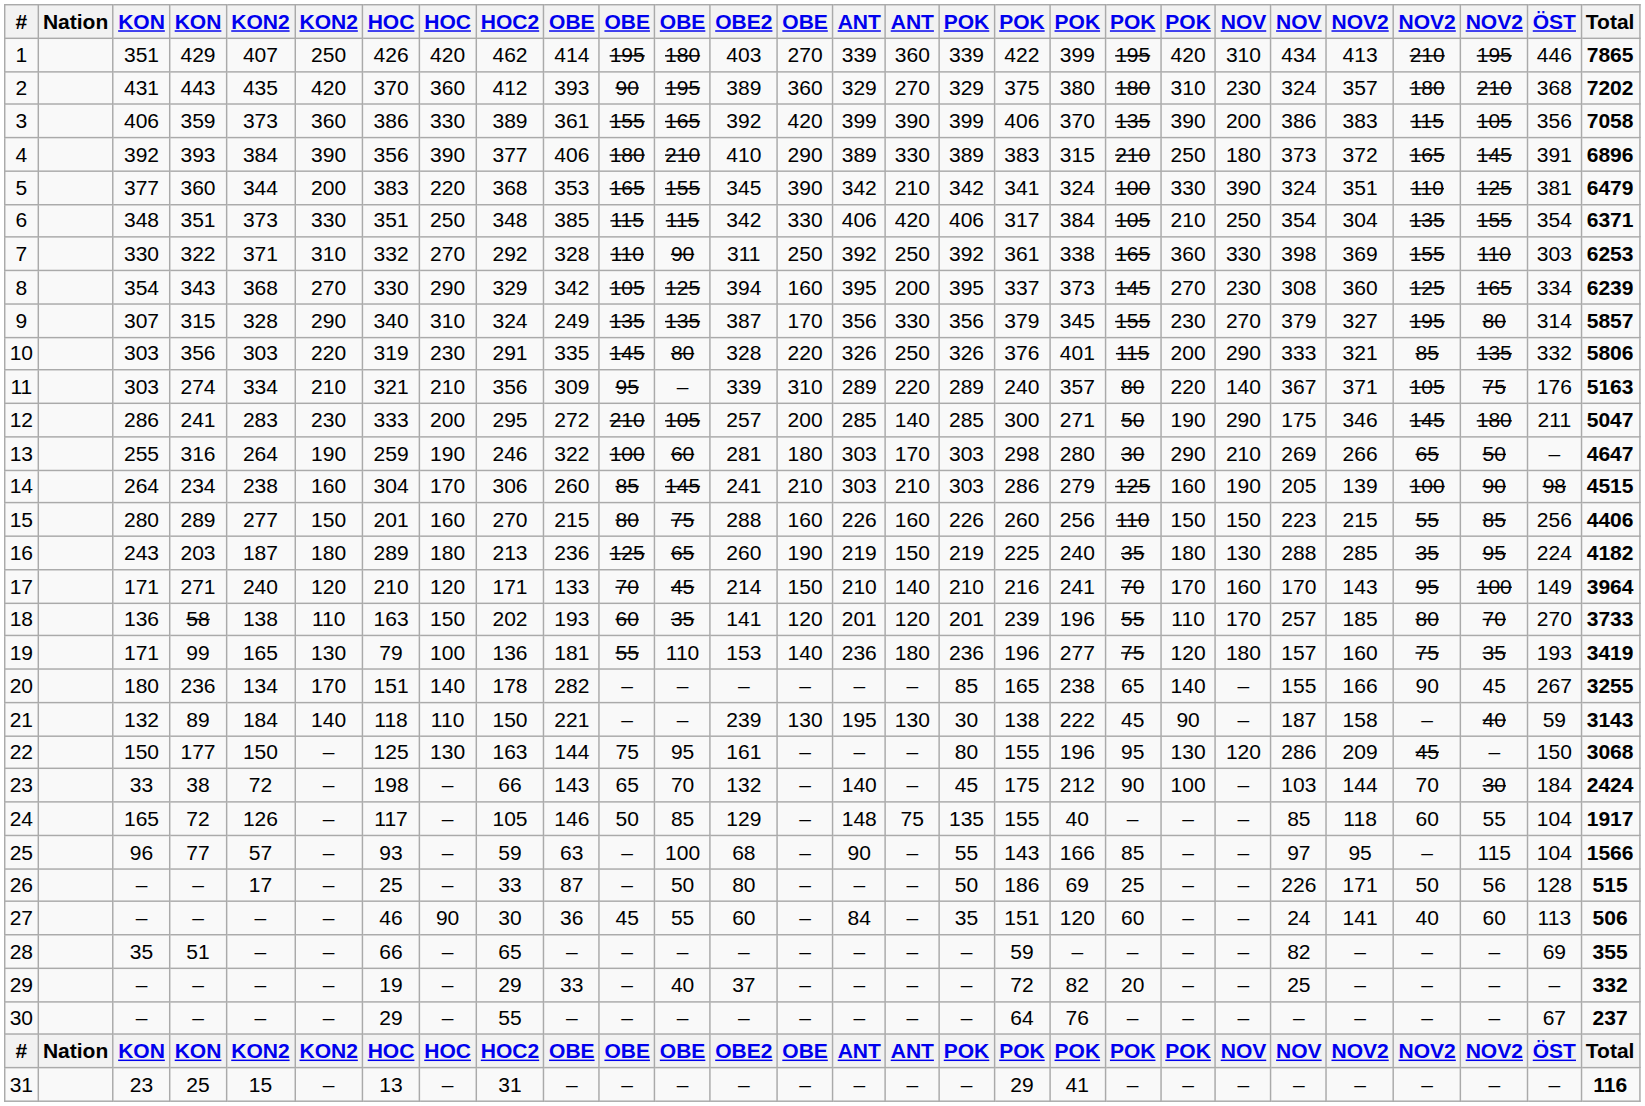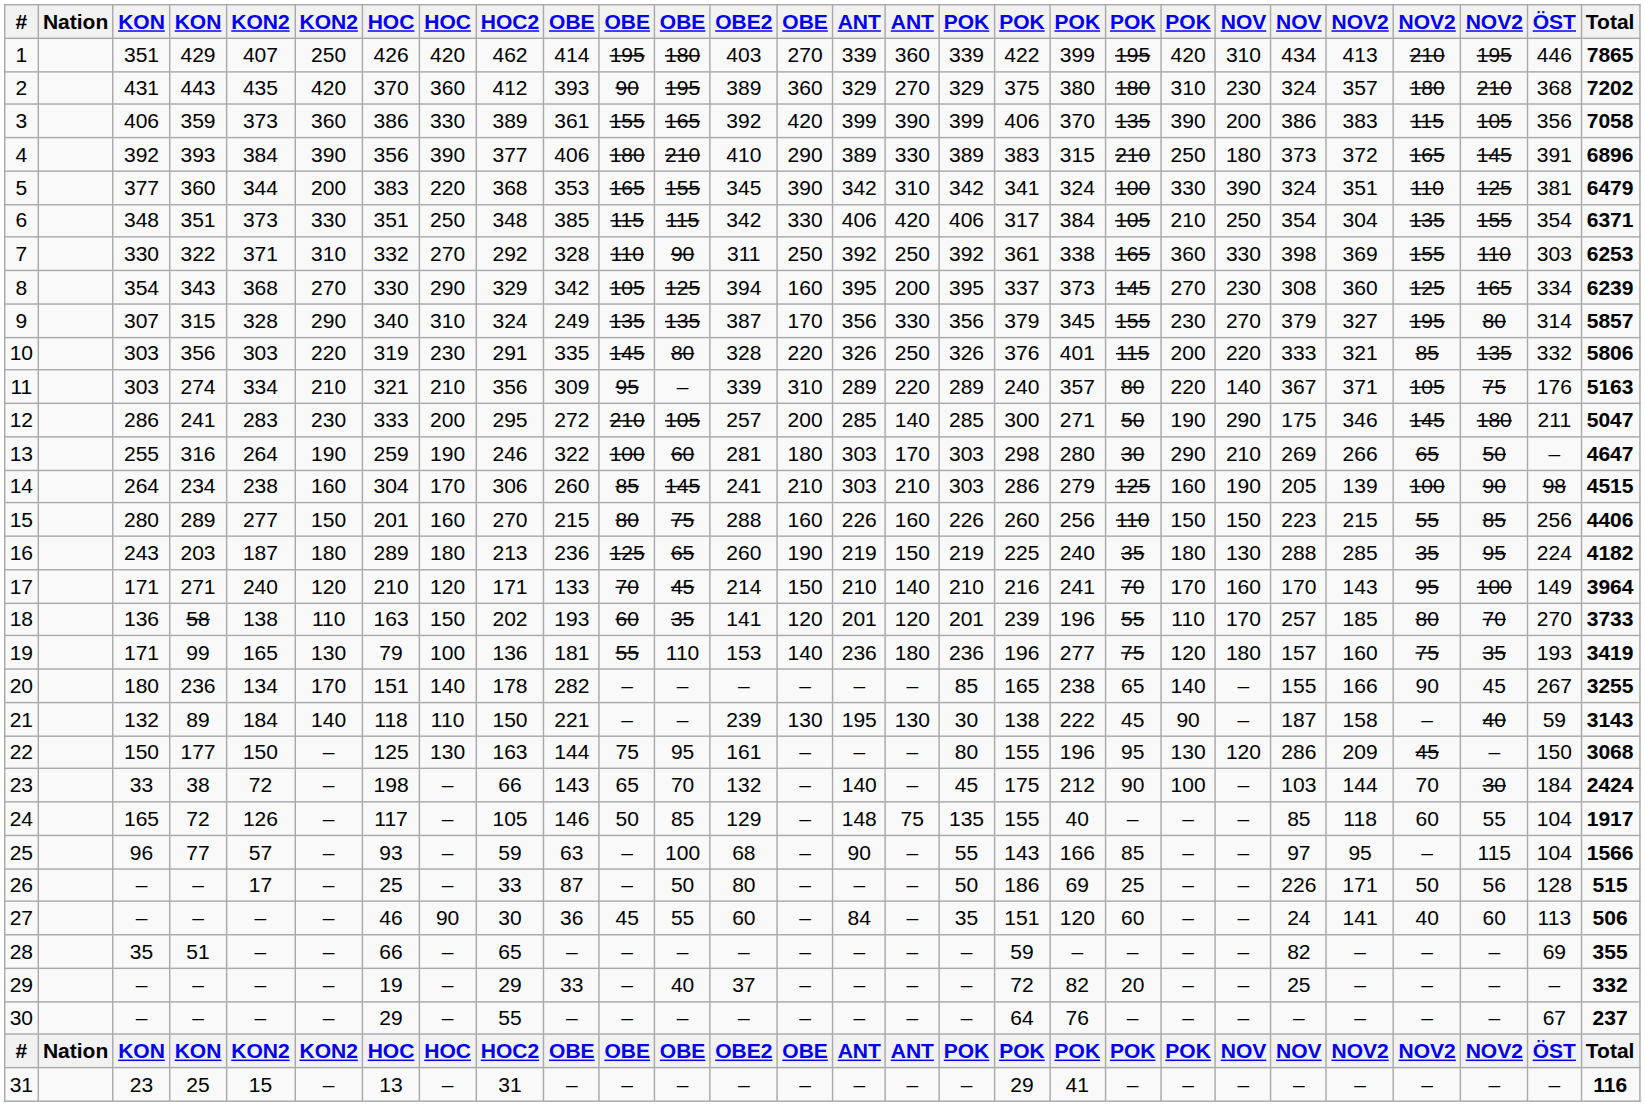5 | column 16: 210 -> 310
10 | column 22: 290 -> 220
